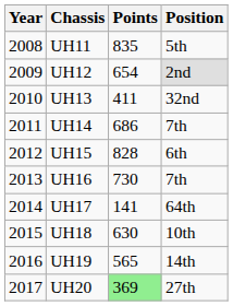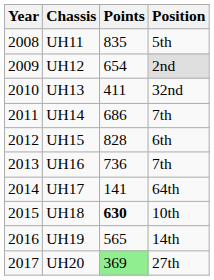UH16 | Points: 730 -> 736
UH18 | Points: normal -> bold
